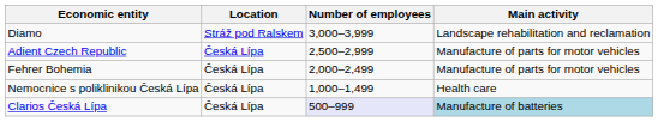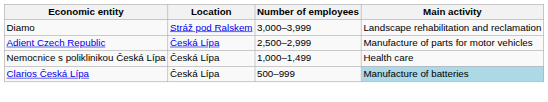- row: Fehrer Bohemia | Česká Lípa | 2,000–2,499 | Manufacture of parts for motor vehicles
Clarios Česká Lípa | Number of employees: lavender background -> no background
